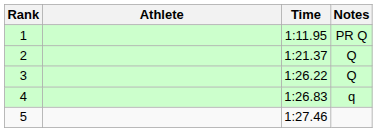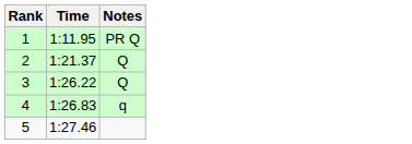- column: Athlete
